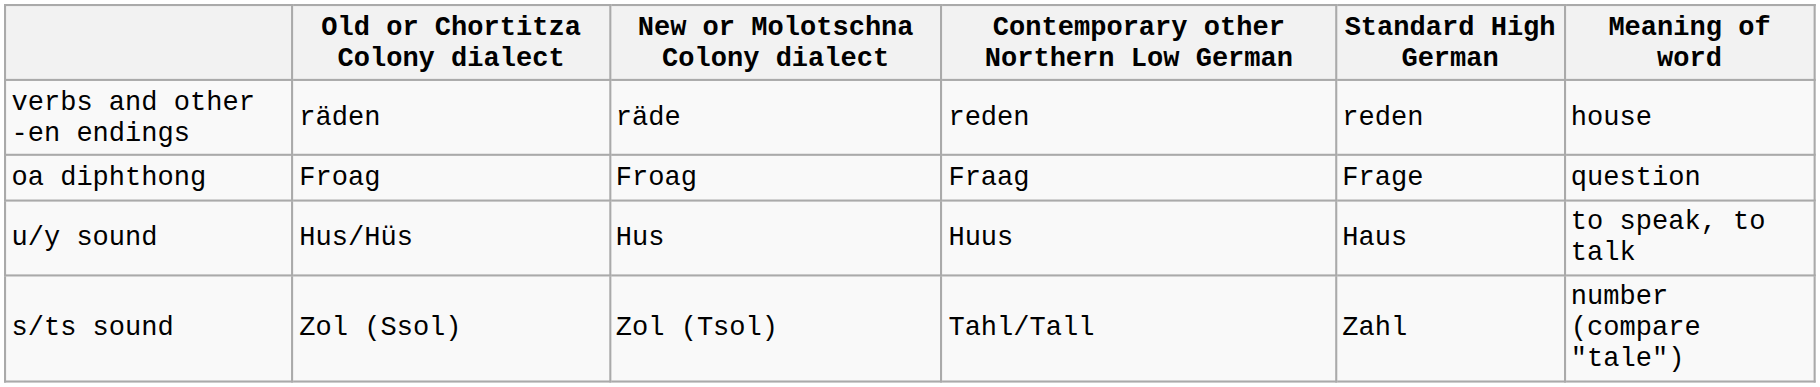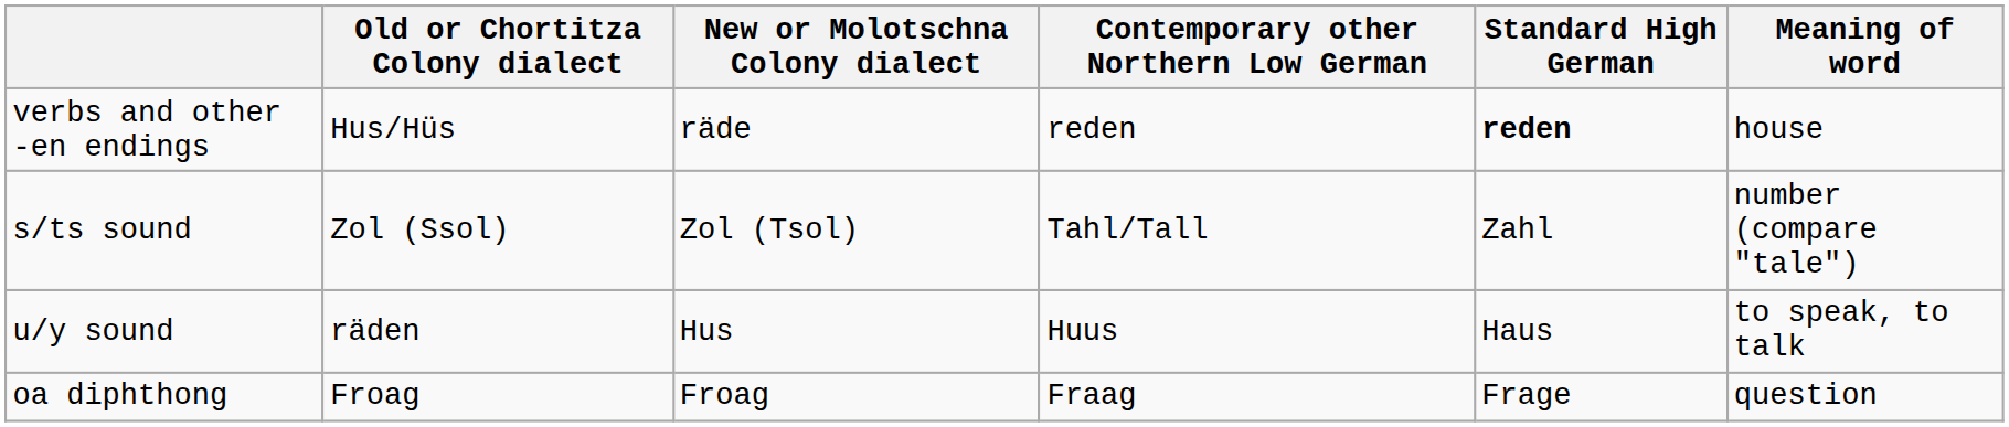verbs and other -en endings | Old or Chortitza Colony dialect: räden -> Hus/Hüs
verbs and other -en endings | Standard High German: normal -> bold
rows swapped: oa diphthong <-> s/ts sound
u/y sound | Old or Chortitza Colony dialect: Hus/Hüs -> räden
